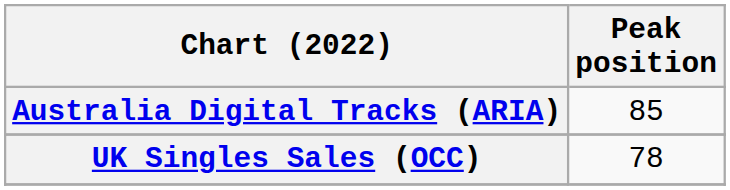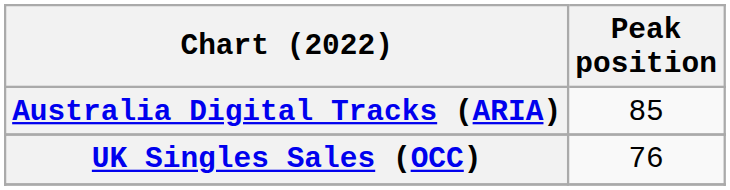UK Singles Sales (OCC) | Peak position: 78 -> 76
